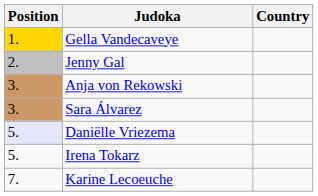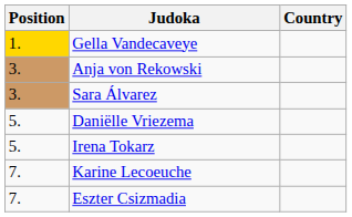- row: 2. | Jenny Gal
Daniëlle Vriezema | Position: lavender background -> no background
+ row: 7. | Eszter Csizmadia
